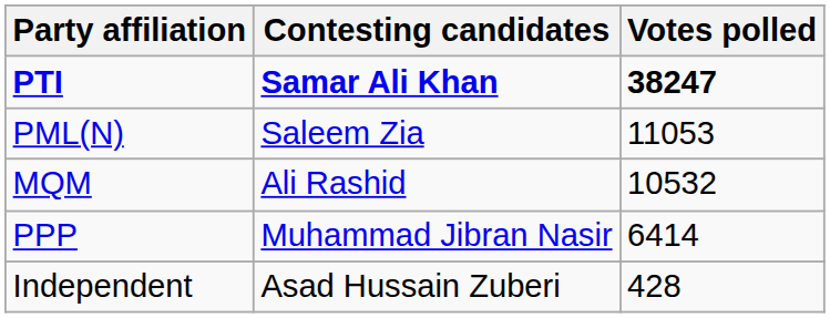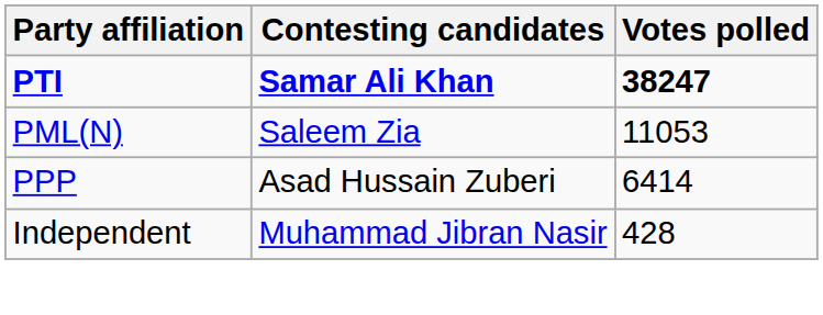- row: MQM | Ali Rashid | 10532
PPP | Contesting candidates: Muhammad Jibran Nasir -> Asad Hussain Zuberi
Independent | Contesting candidates: Asad Hussain Zuberi -> Muhammad Jibran Nasir
